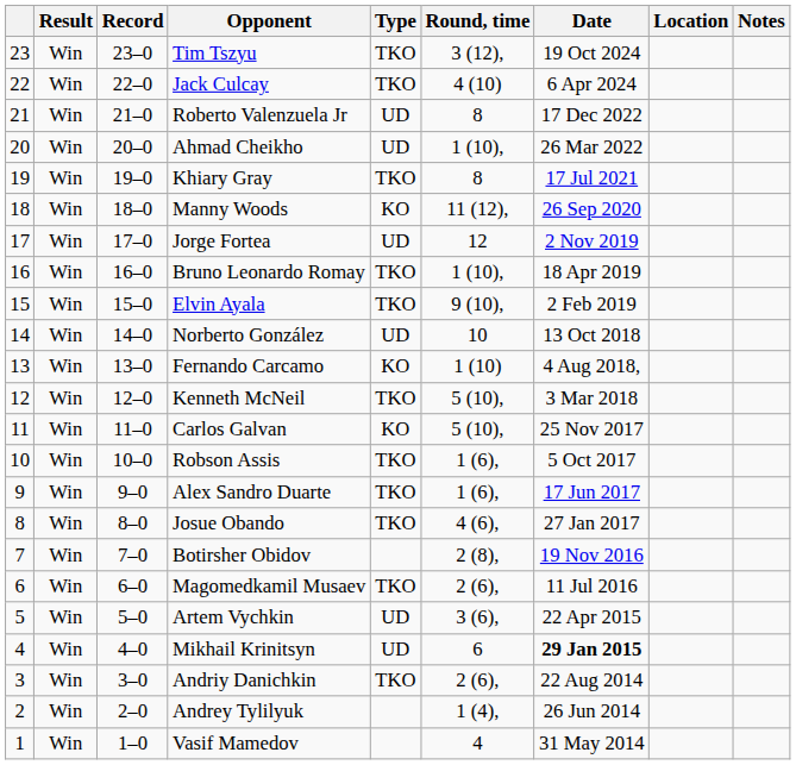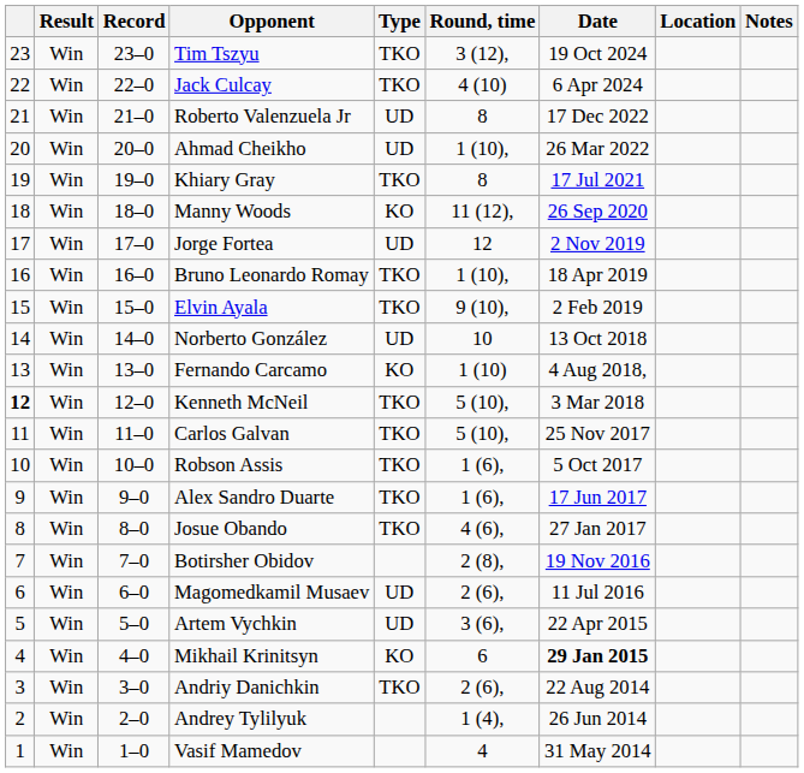Kenneth McNeil | column 1: normal -> bold
Carlos Galvan | Type: KO -> TKO
Magomedkamil Musaev | Type: TKO -> UD
Mikhail Krinitsyn | Type: UD -> KO
